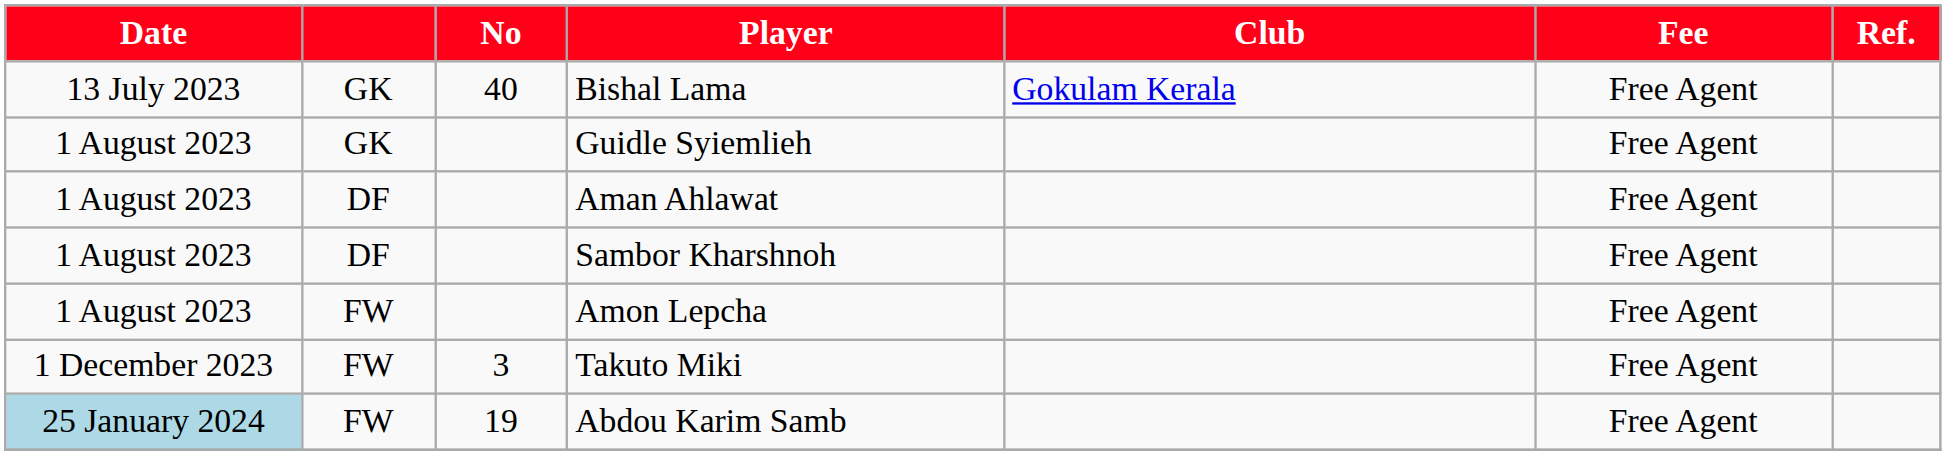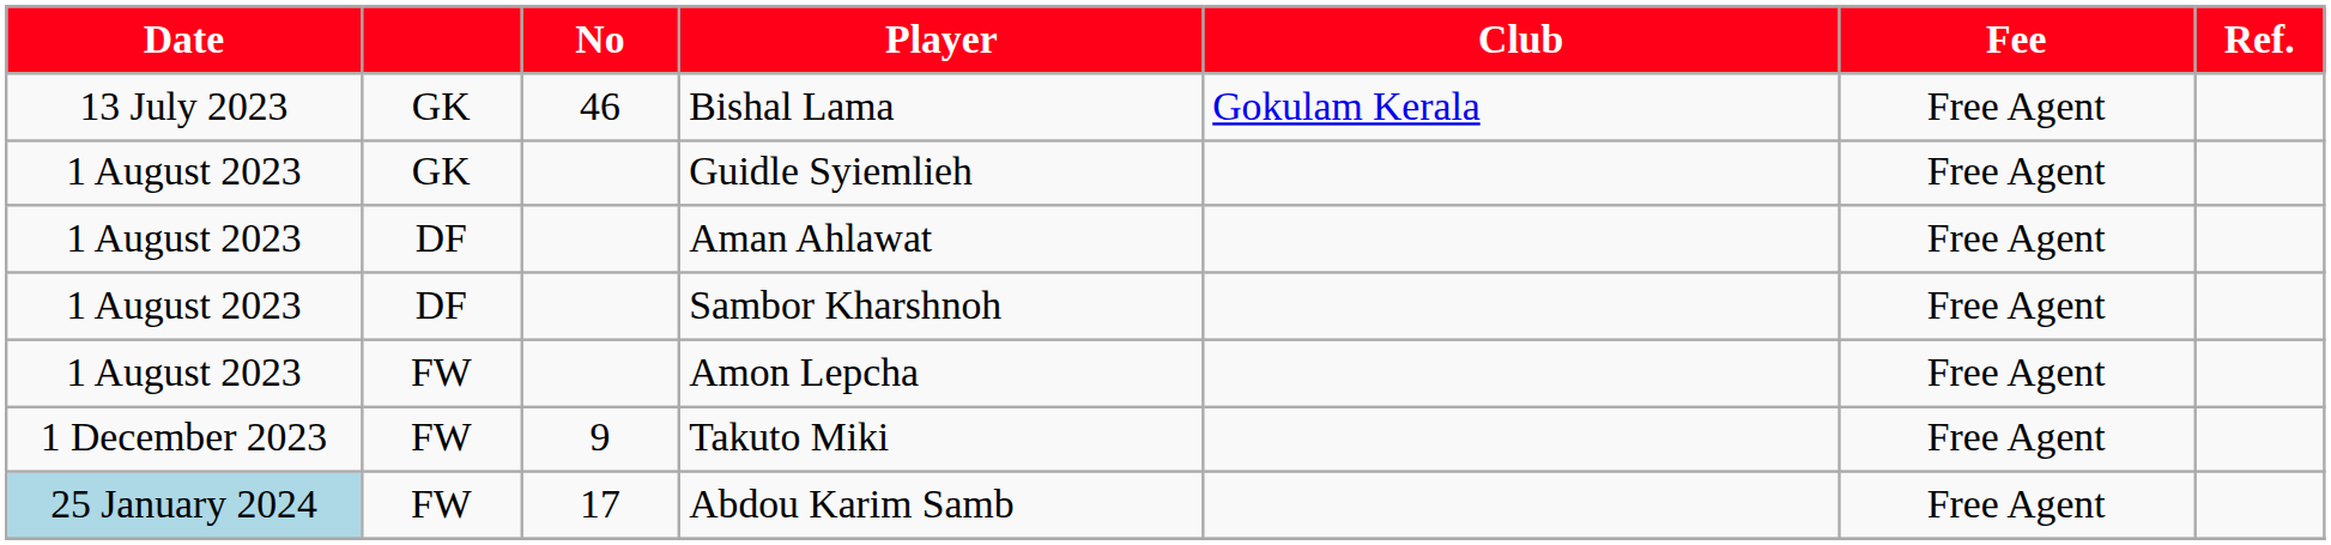Bishal Lama | No: 40 -> 46
Takuto Miki | No: 3 -> 9
Abdou Karim Samb | No: 19 -> 17
